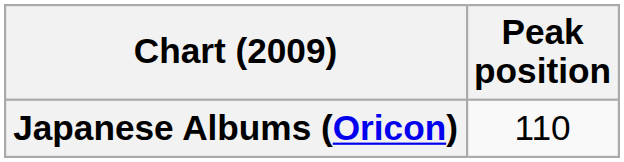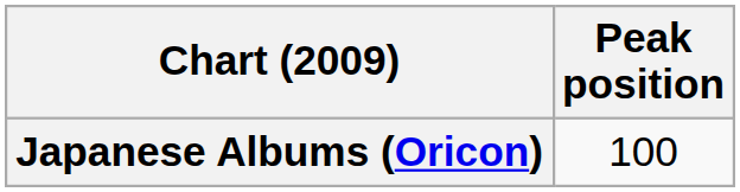Japanese Albums (Oricon) | Peak position: 110 -> 100
